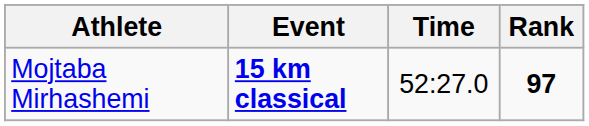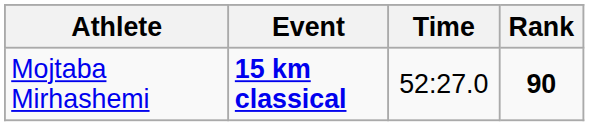Mojtaba Mirhashemi | Rank: 97 -> 90
